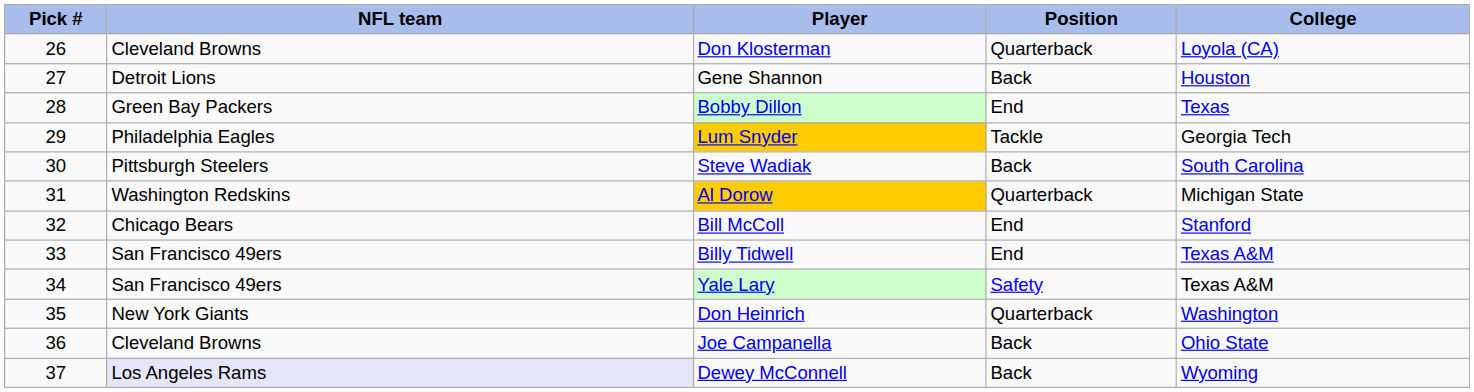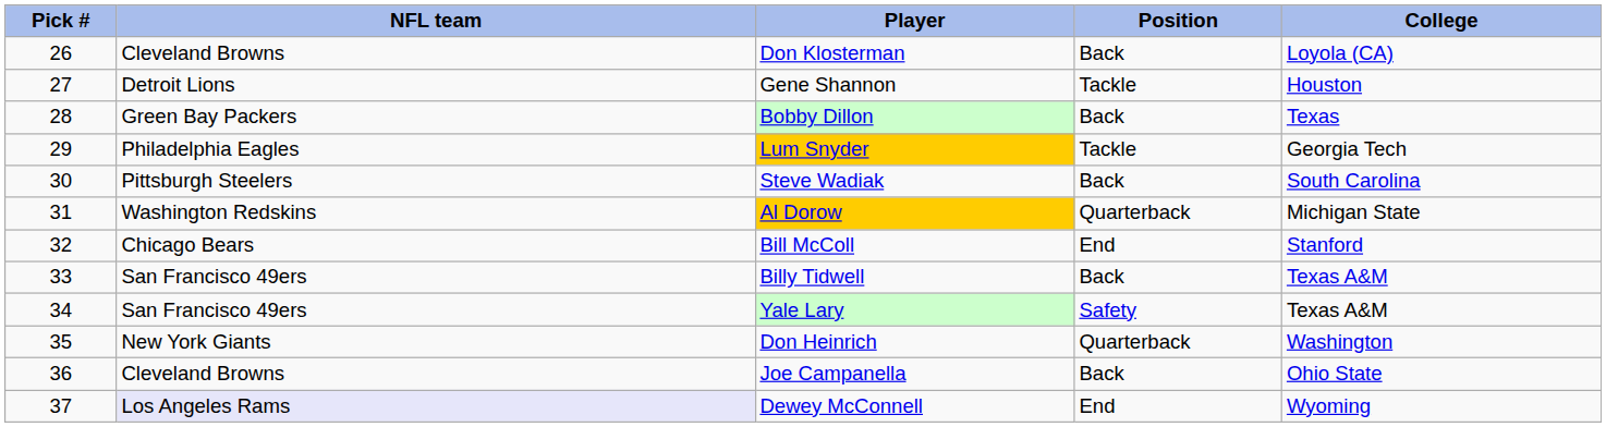Don Klosterman | Position: Quarterback -> Back
Gene Shannon | Position: Back -> Tackle
Bobby Dillon | Position: End -> Back
Billy Tidwell | Position: End -> Back
Dewey McConnell | Position: Back -> End
